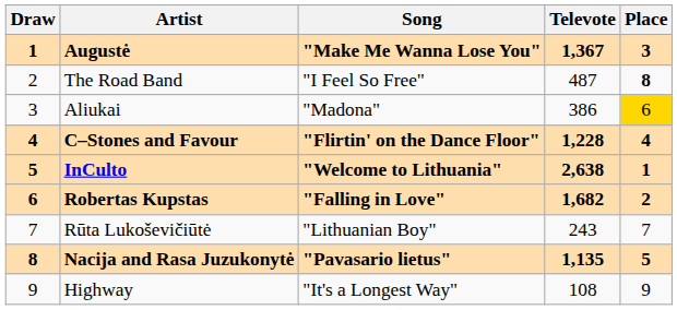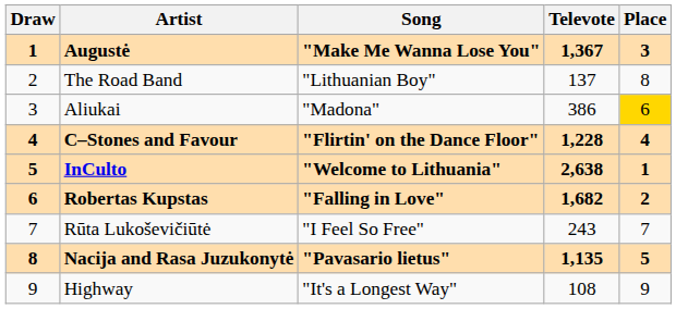The Road Band | Song: "I Feel So Free" -> "Lithuanian Boy"
The Road Band | Televote: 487 -> 137
The Road Band | Place: bold -> normal
Rūta Lukoševičiūtė | Song: "Lithuanian Boy" -> "I Feel So Free"
